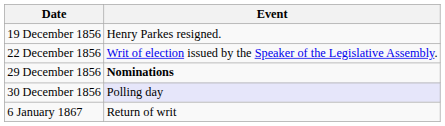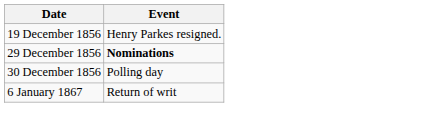- row: 22 December 1856 | Writ of election issued by the Speaker of the Legislative Assembly.
30 December 1856 | Event: lavender background -> no background
